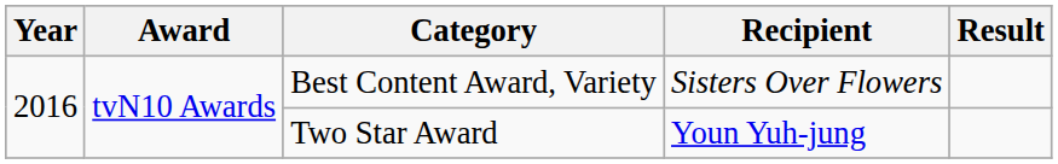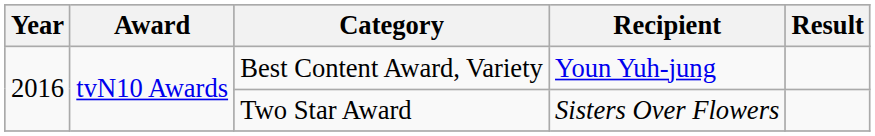Best Content Award, Variety | Recipient: Sisters Over Flowers -> Youn Yuh-jung
Two Star Award | Recipient: Youn Yuh-jung -> Sisters Over Flowers
